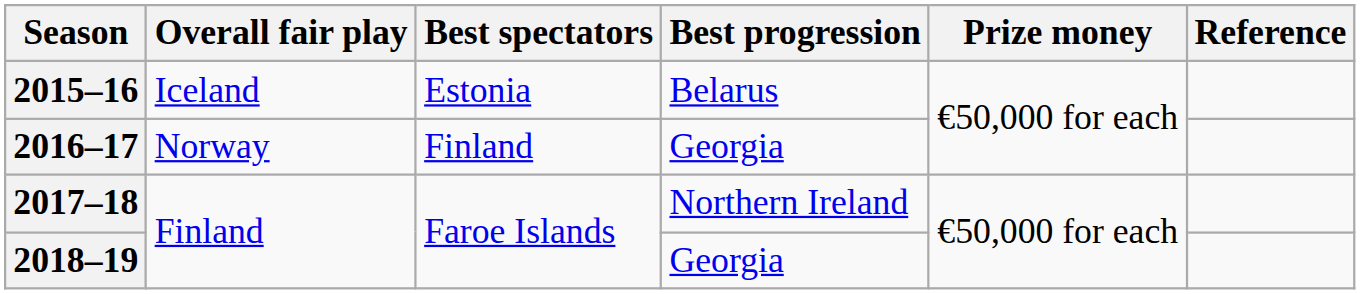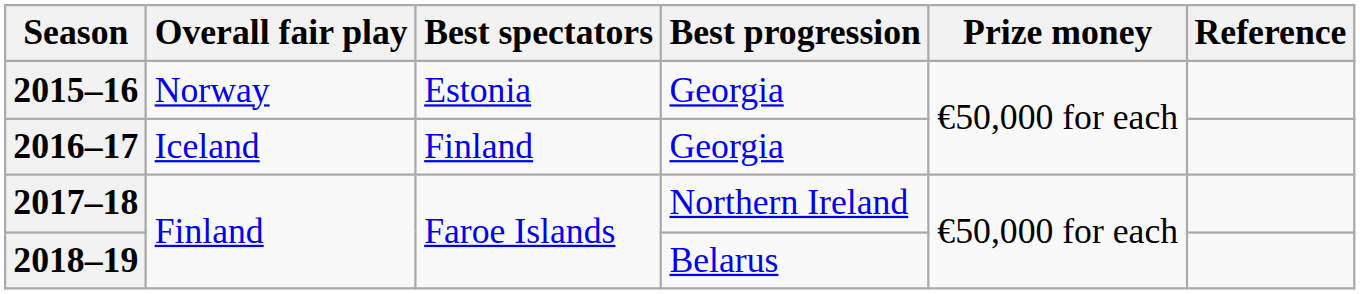2015–16 | Overall fair play: Iceland -> Norway
2015–16 | Best progression: Belarus -> Georgia
2016–17 | Overall fair play: Norway -> Iceland
2018–19 | Best progression: Georgia -> Belarus
